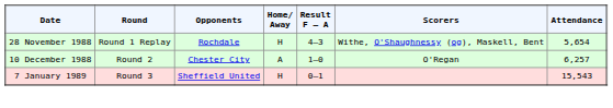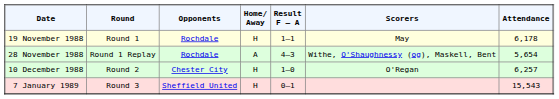+ row: 19 November 1988 | Round 1 | Rochdale | H | 1–1 | May | 6,178
28 November 1988 | Home/ Away: H -> A
10 December 1988 | Home/ Away: A -> H
